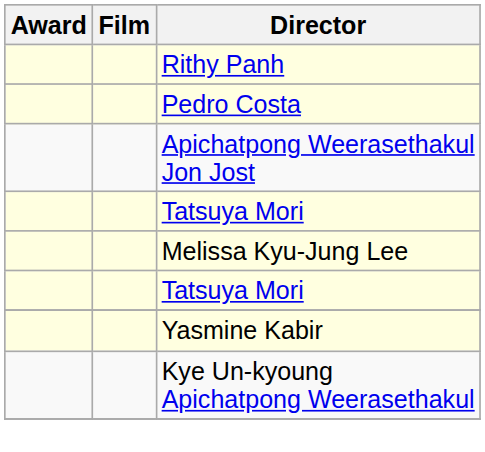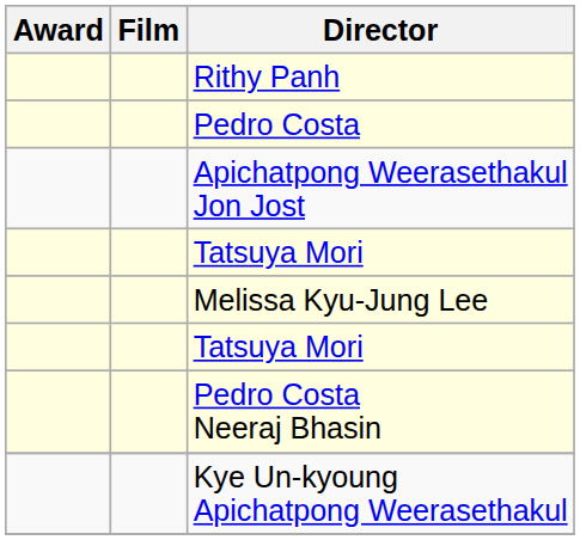+ row: Pedro Costa Neeraj Bhasin
- row: Yasmine Kabir
